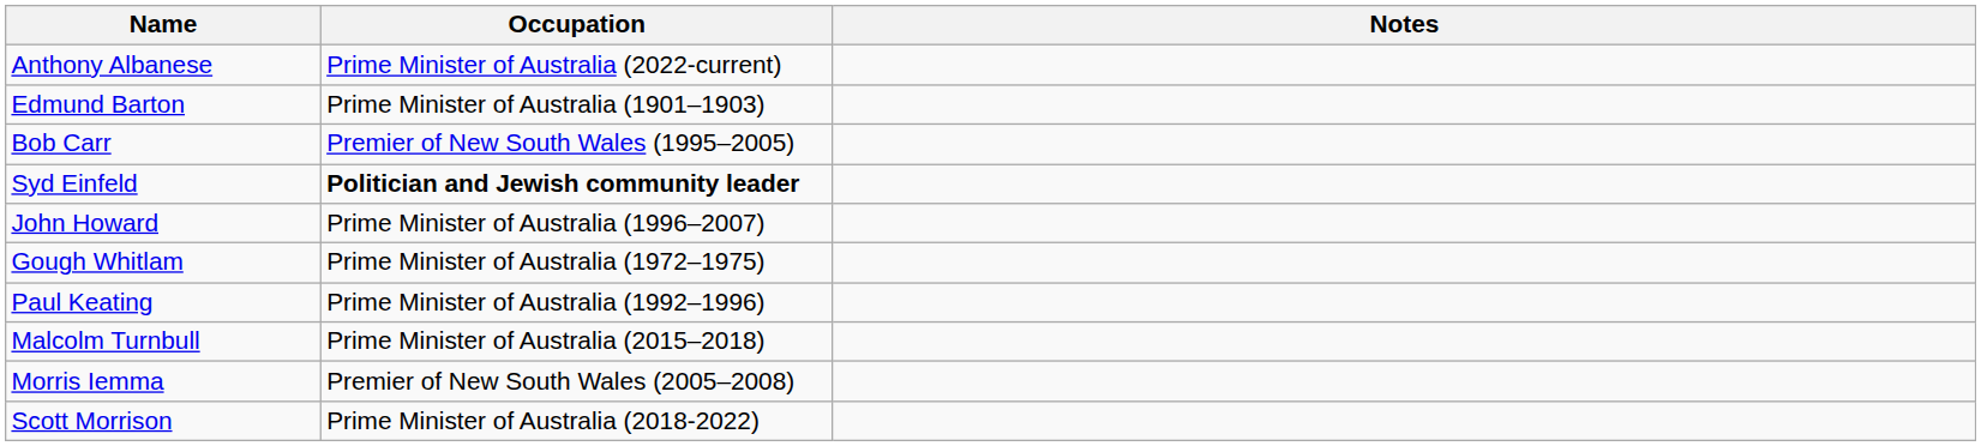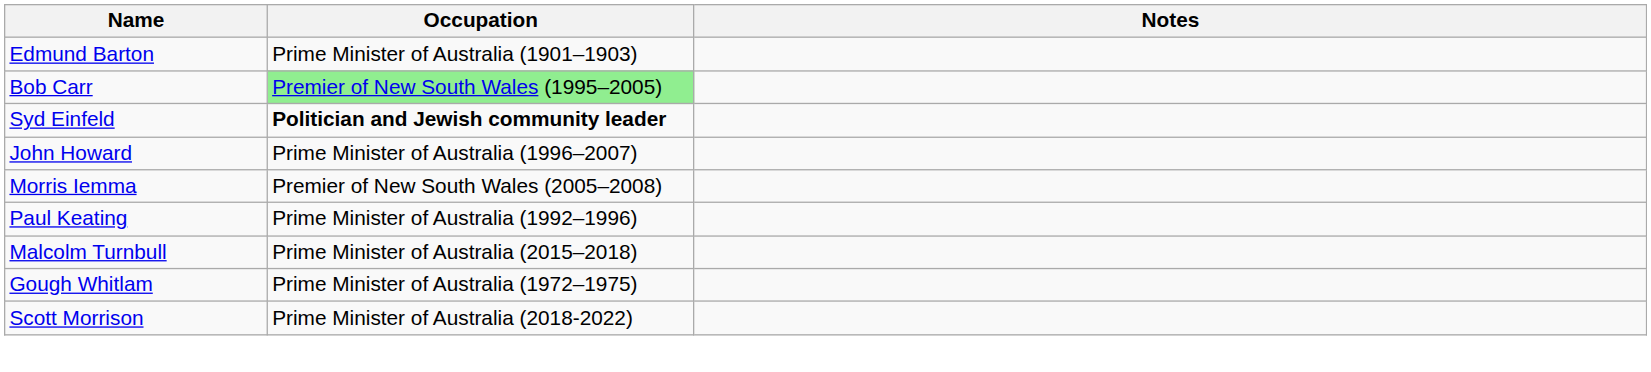- row: Anthony Albanese | Prime Minister of Australia (2022-current)
Bob Carr | Occupation: no background -> lightgreen background
rows swapped: Morris Iemma <-> Gough Whitlam
